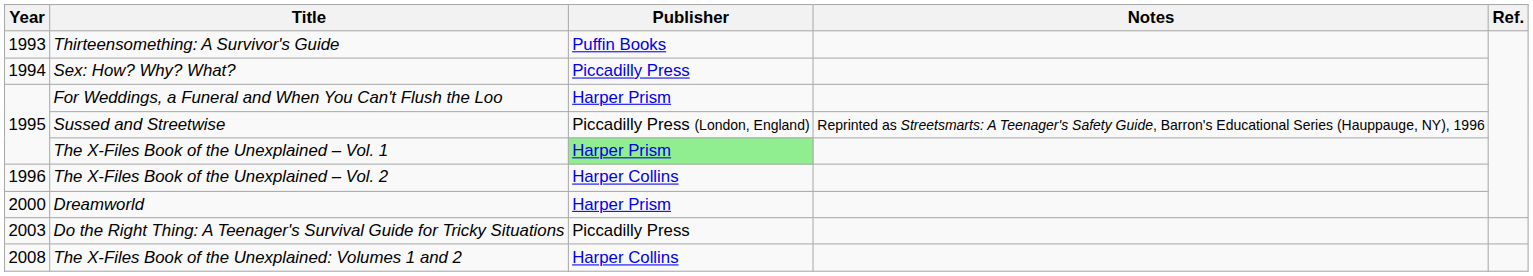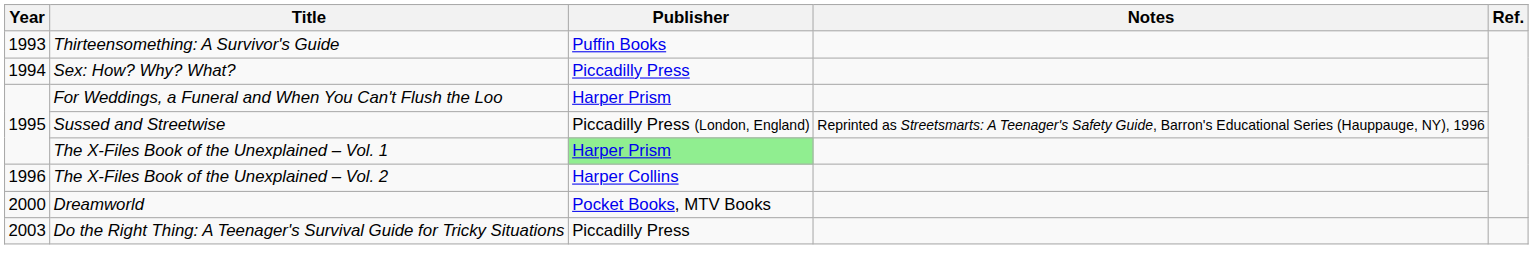Dreamworld | Publisher: Harper Prism -> Pocket Books, MTV Books
- row: 2008 | The X-Files Book of the Unexplained: Volumes 1 and 2 | Harper Collins
